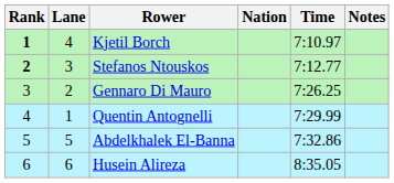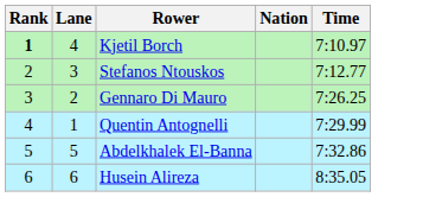- column: Notes
Stefanos Ntouskos | Rank: bold -> normal
